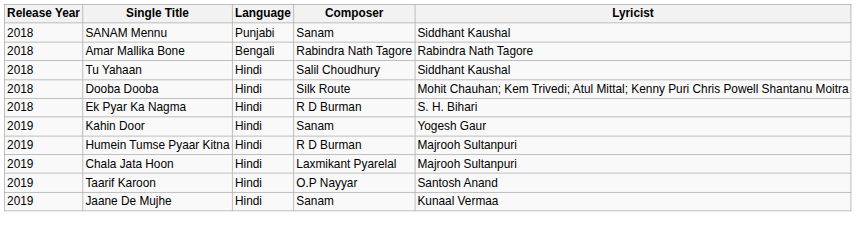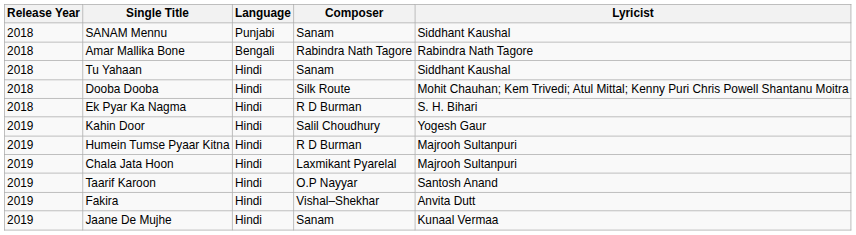Tu Yahaan | Composer: Salil Choudhury -> Sanam
Kahin Door | Composer: Sanam -> Salil Choudhury
+ row: 2019 | Fakira | Hindi | Vishal–Shekhar | Anvita Dutt
